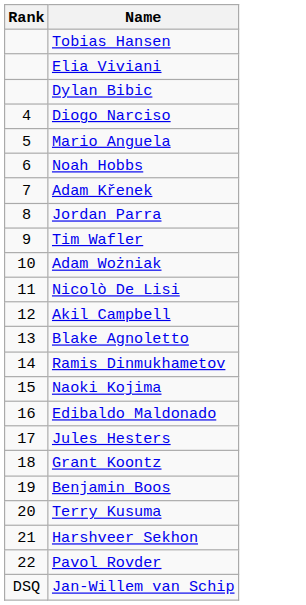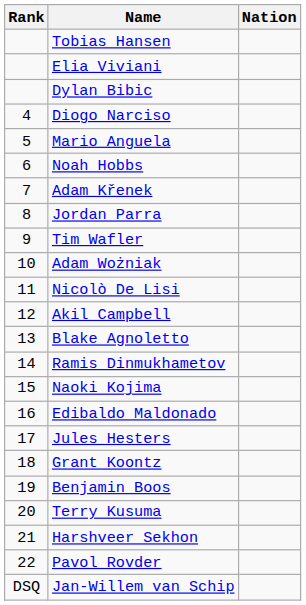+ column: Nation
